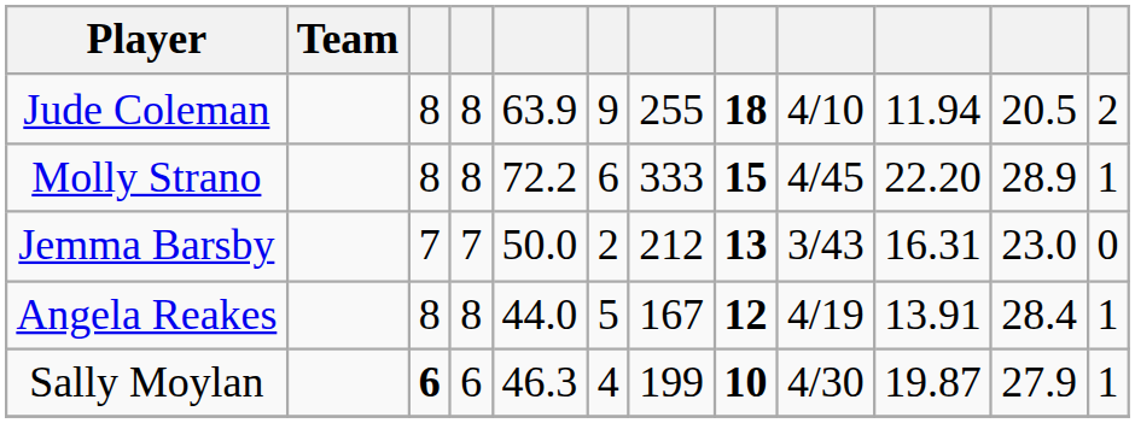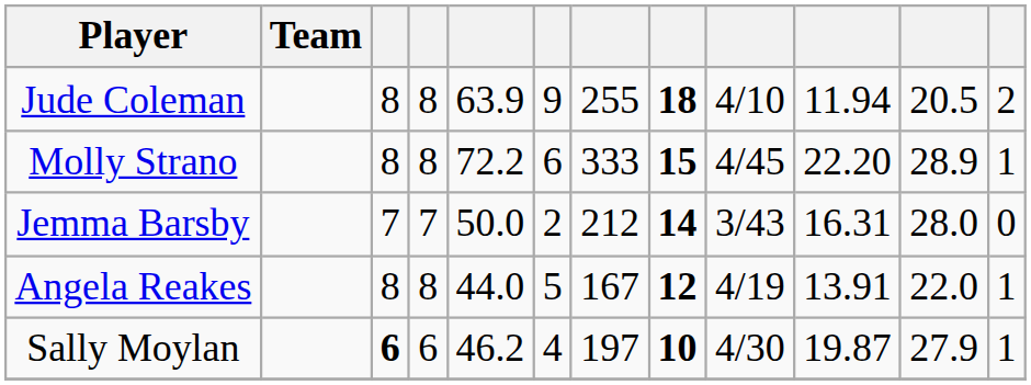Jemma Barsby | column 8: 13 -> 14
Jemma Barsby | column 11: 23.0 -> 28.0
Angela Reakes | column 11: 28.4 -> 22.0
Sally Moylan | column 5: 46.3 -> 46.2
Sally Moylan | column 7: 199 -> 197
